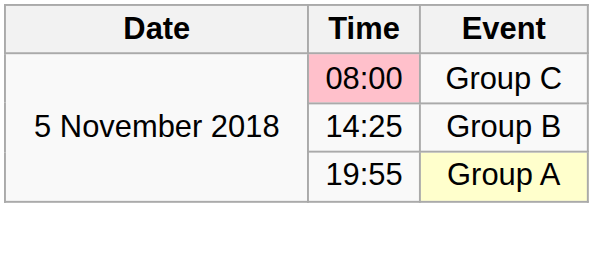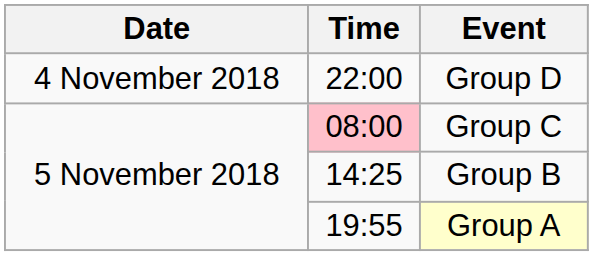+ row: 4 November 2018 | 22:00 | Group D
